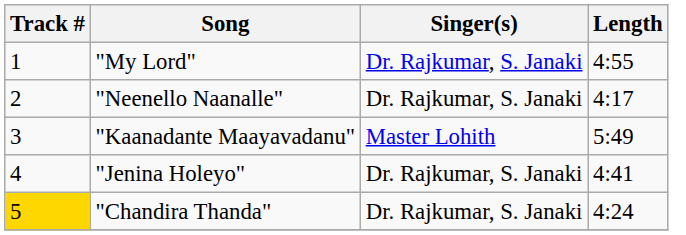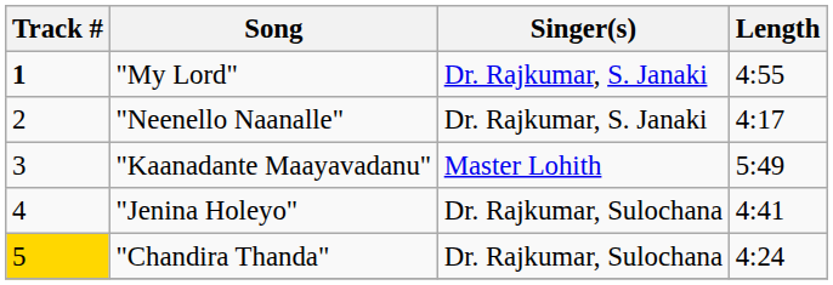"My Lord" | Track #: normal -> bold
"Jenina Holeyo" | Singer(s): Dr. Rajkumar, S. Janaki -> Dr. Rajkumar, Sulochana
"Chandira Thanda" | Singer(s): Dr. Rajkumar, S. Janaki -> Dr. Rajkumar, Sulochana
